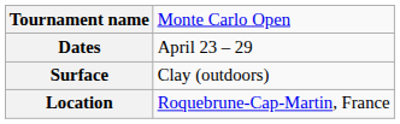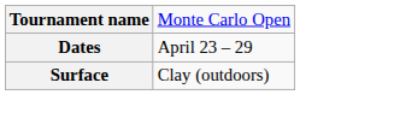- row: Location | Roquebrune-Cap-Martin, France
